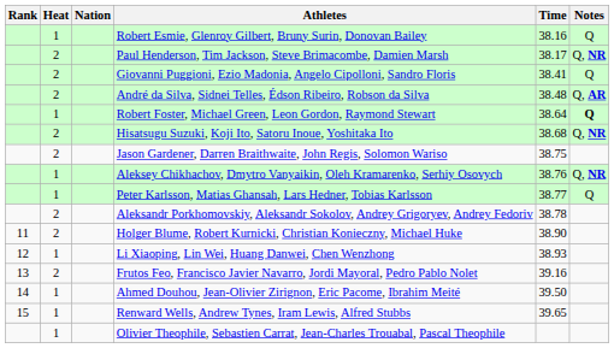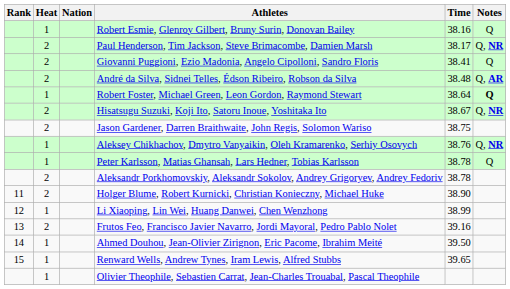Hisatsugu Suzuki, Koji Ito, Satoru Inoue, Yoshitaka Ito | Time: 38.68 -> 38.67
Peter Karlsson, Matias Ghansah, Lars Hedner, Tobias Karlsson | Time: 38.77 -> 38.78
Li Xiaoping, Lin Wei, Huang Danwei, Chen Wenzhong | Time: 38.93 -> 38.99
